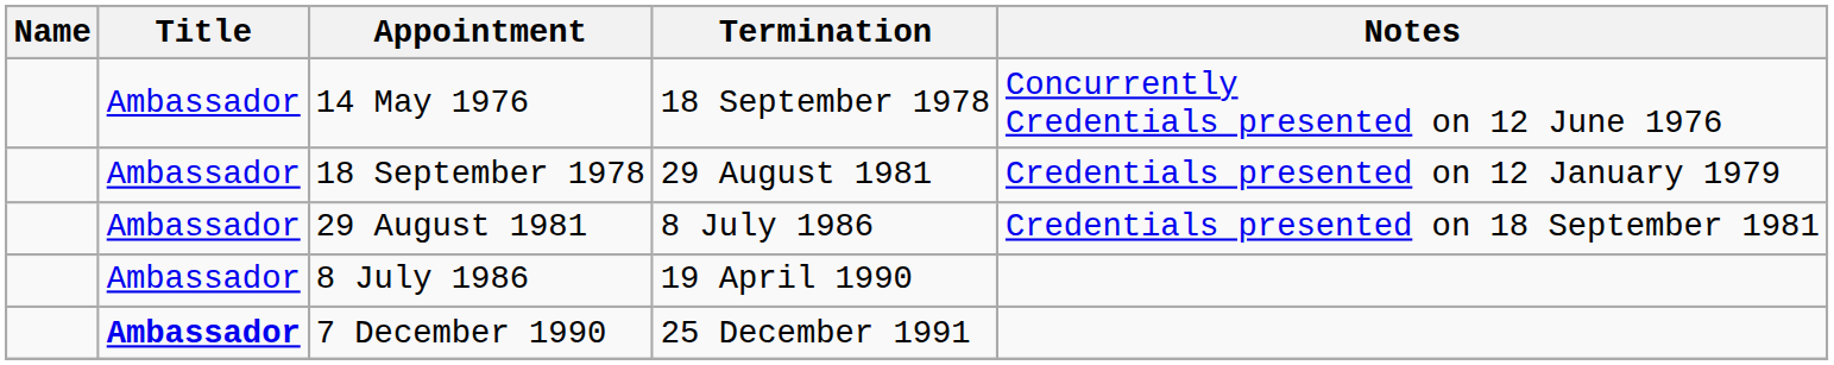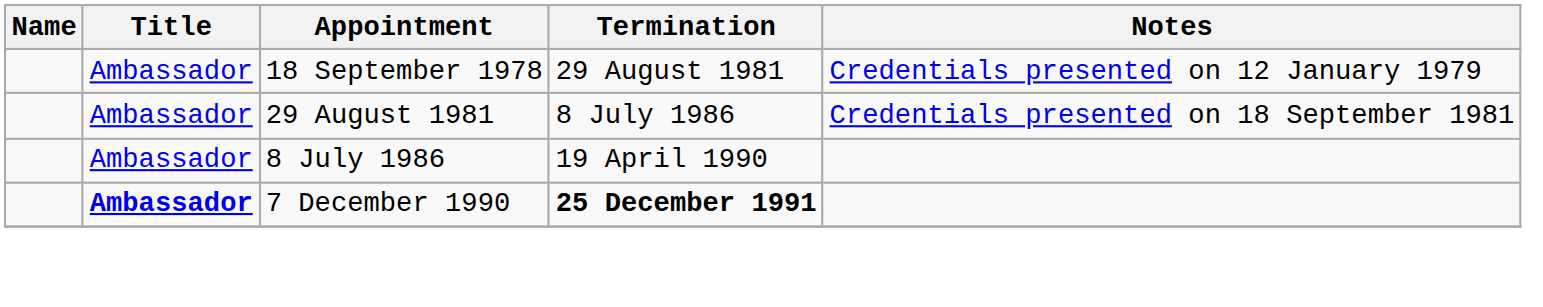- row: Ambassador | 14 May 1976 | 18 September 1978 | Concurrently Credentials presented on 12 June 1976
7 December 1990 | Termination: normal -> bold
